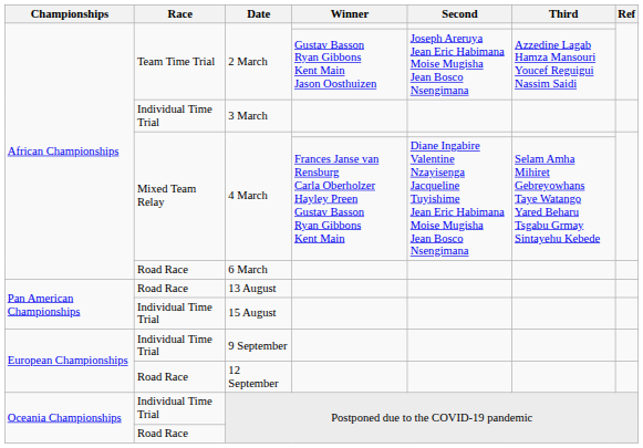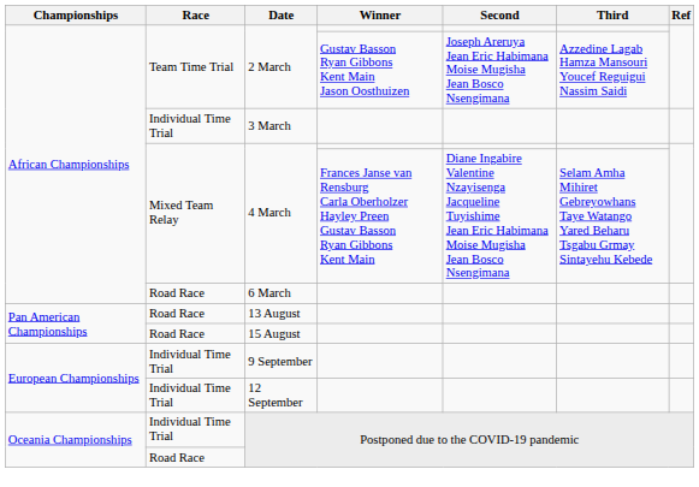15 August | Race: Individual Time Trial -> Road Race
12 September | Race: Road Race -> Individual Time Trial
